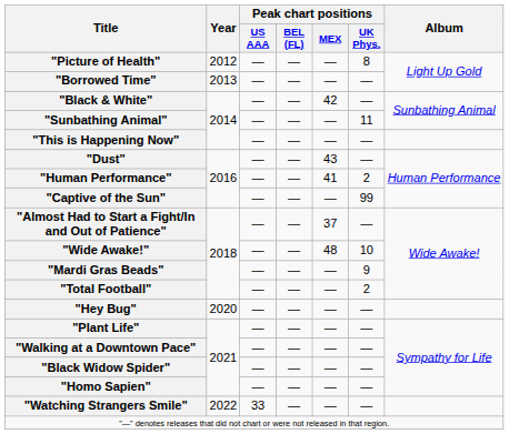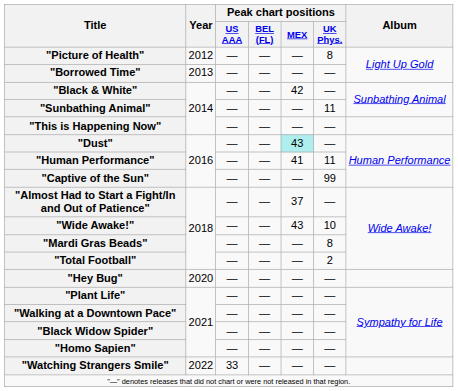"Dust" | Peak chart positions / MEX: no background -> paleturquoise background
"Human Performance" | Peak chart positions / UK Phys.: 2 -> 11
"Wide Awake!" | Peak chart positions / MEX: 48 -> 43
"Mardi Gras Beads" | Peak chart positions / UK Phys.: 9 -> 8
